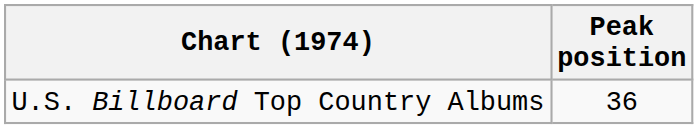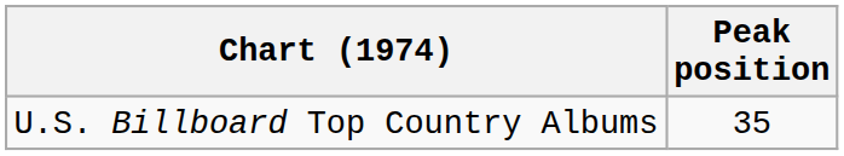U.S. Billboard Top Country Albums | Peak position: 36 -> 35
